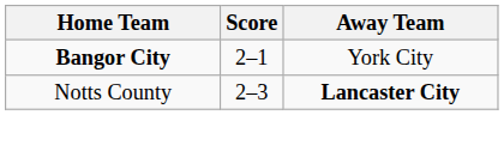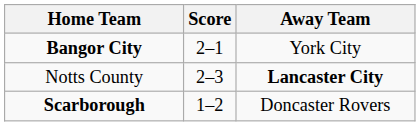+ row: Scarborough | 1–2 | Doncaster Rovers
